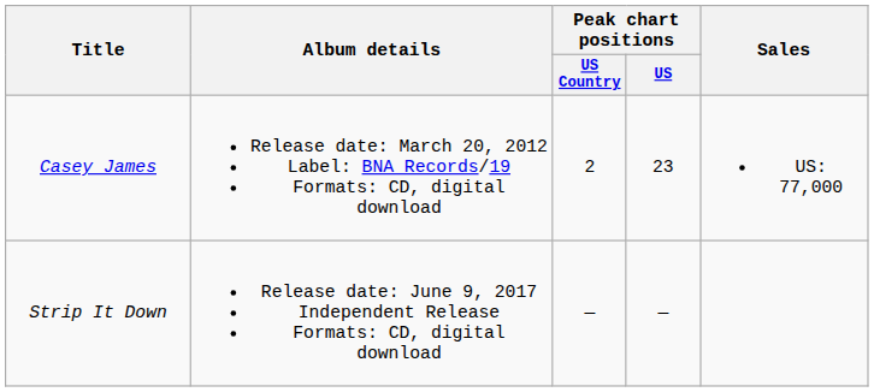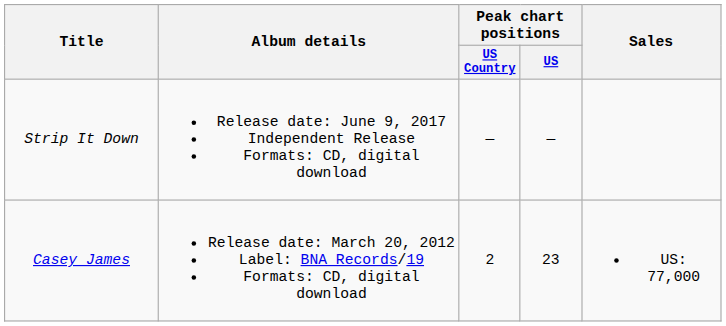rows swapped: Casey James <-> Strip It Down
